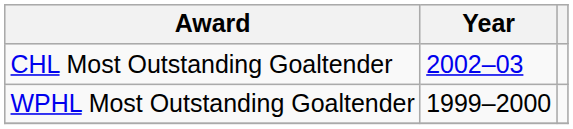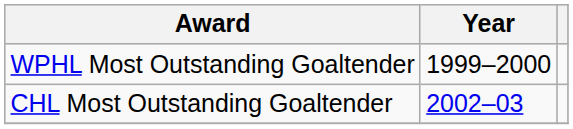rows swapped: WPHL Most Outstanding Goaltender <-> CHL Most Outstanding Goaltender
